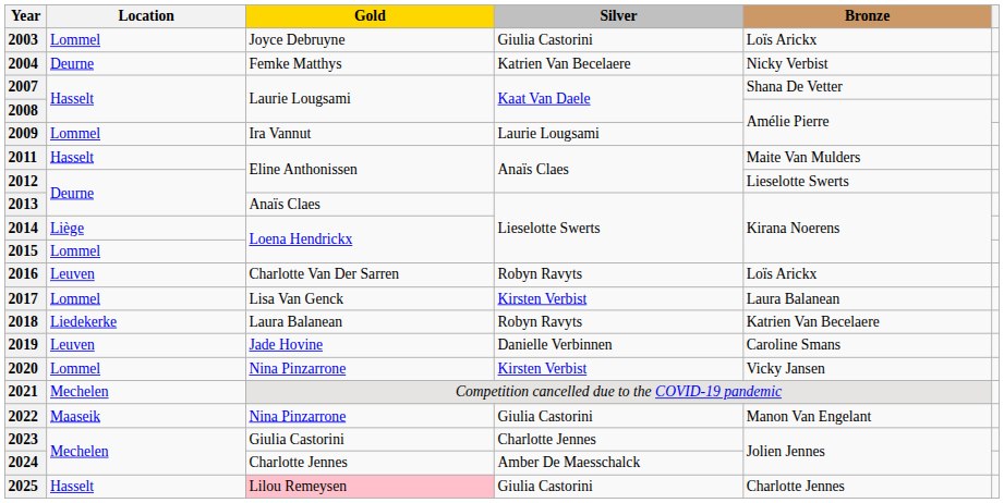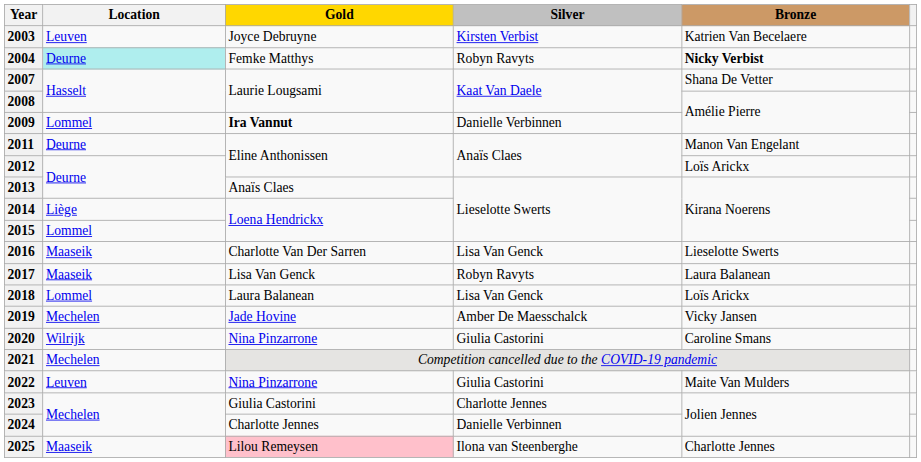2003 | Location: Lommel -> Leuven
2003 | Silver: Giulia Castorini -> Kirsten Verbist
2003 | Bronze: Loïs Arickx -> Katrien Van Becelaere
2004 | Location: no background -> paleturquoise background
2004 | Silver: Katrien Van Becelaere -> Robyn Ravyts
2004 | Bronze: normal -> bold
2009 | Gold: normal -> bold
2009 | Silver: Laurie Lougsami -> Danielle Verbinnen
2011 | Location: Hasselt -> Deurne
2011 | Bronze: Maite Van Mulders -> Manon Van Engelant
2012 | Bronze: Lieselotte Swerts -> Loïs Arickx
2016 | Location: Leuven -> Maaseik
2016 | Silver: Robyn Ravyts -> Lisa Van Genck
2016 | Bronze: Loïs Arickx -> Lieselotte Swerts
2017 | Location: Lommel -> Maaseik
2017 | Silver: Kirsten Verbist -> Robyn Ravyts
2018 | Location: Liedekerke -> Lommel
2018 | Silver: Robyn Ravyts -> Lisa Van Genck
2018 | Bronze: Katrien Van Becelaere -> Loïs Arickx
2019 | Location: Leuven -> Mechelen
2019 | Silver: Danielle Verbinnen -> Amber De Maesschalck
2019 | Bronze: Caroline Smans -> Vicky Jansen
2020 | Location: Lommel -> Wilrijk
2020 | Silver: Kirsten Verbist -> Giulia Castorini
2020 | Bronze: Vicky Jansen -> Caroline Smans
2022 | Location: Maaseik -> Leuven
2022 | Bronze: Manon Van Engelant -> Maite Van Mulders
2024 | Silver: Amber De Maesschalck -> Danielle Verbinnen
2025 | Location: Hasselt -> Maaseik
2025 | Silver: Giulia Castorini -> Ilona van Steenberghe
